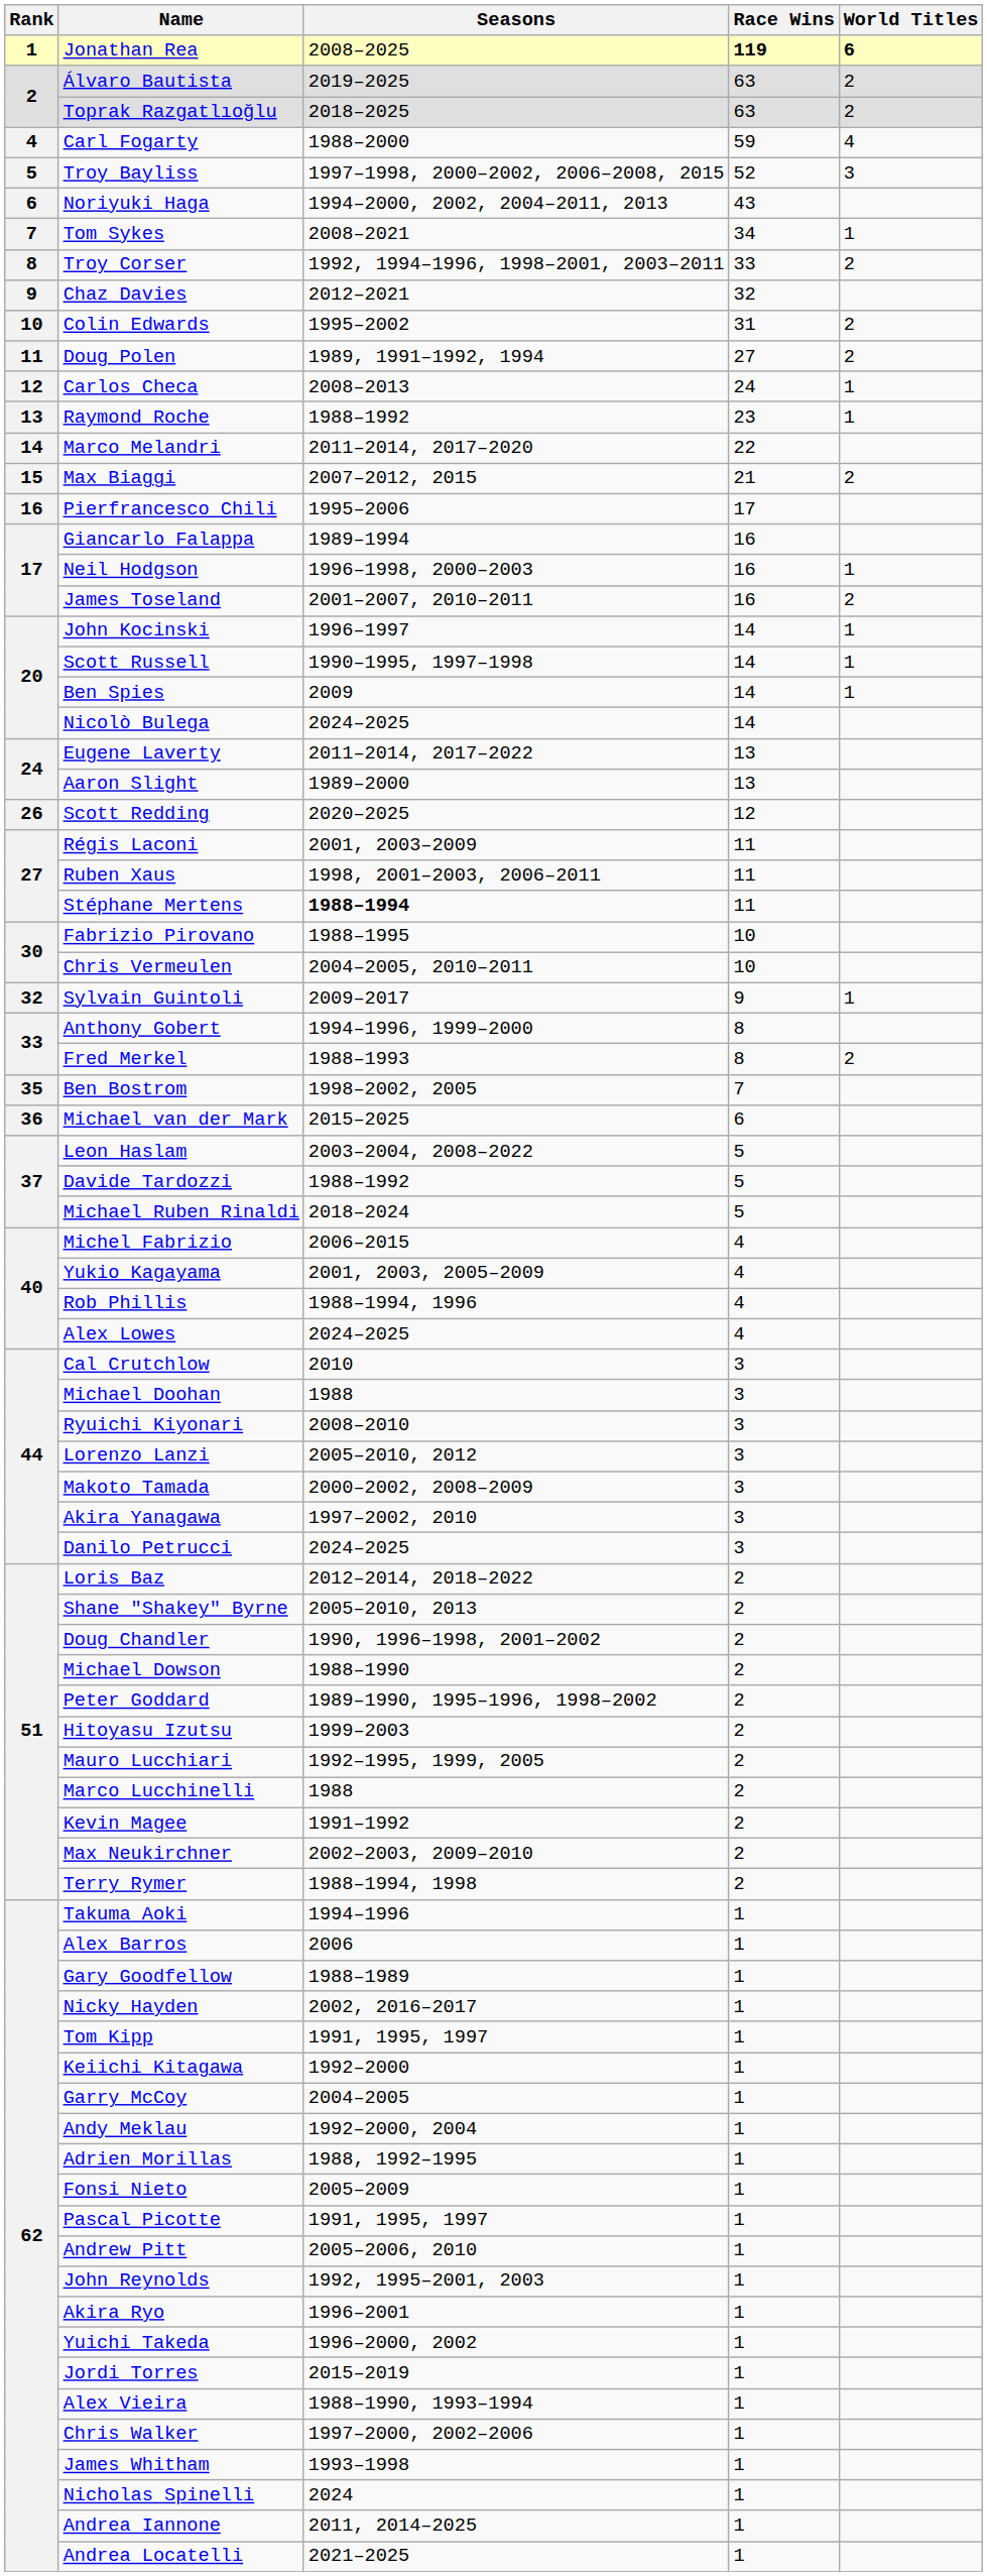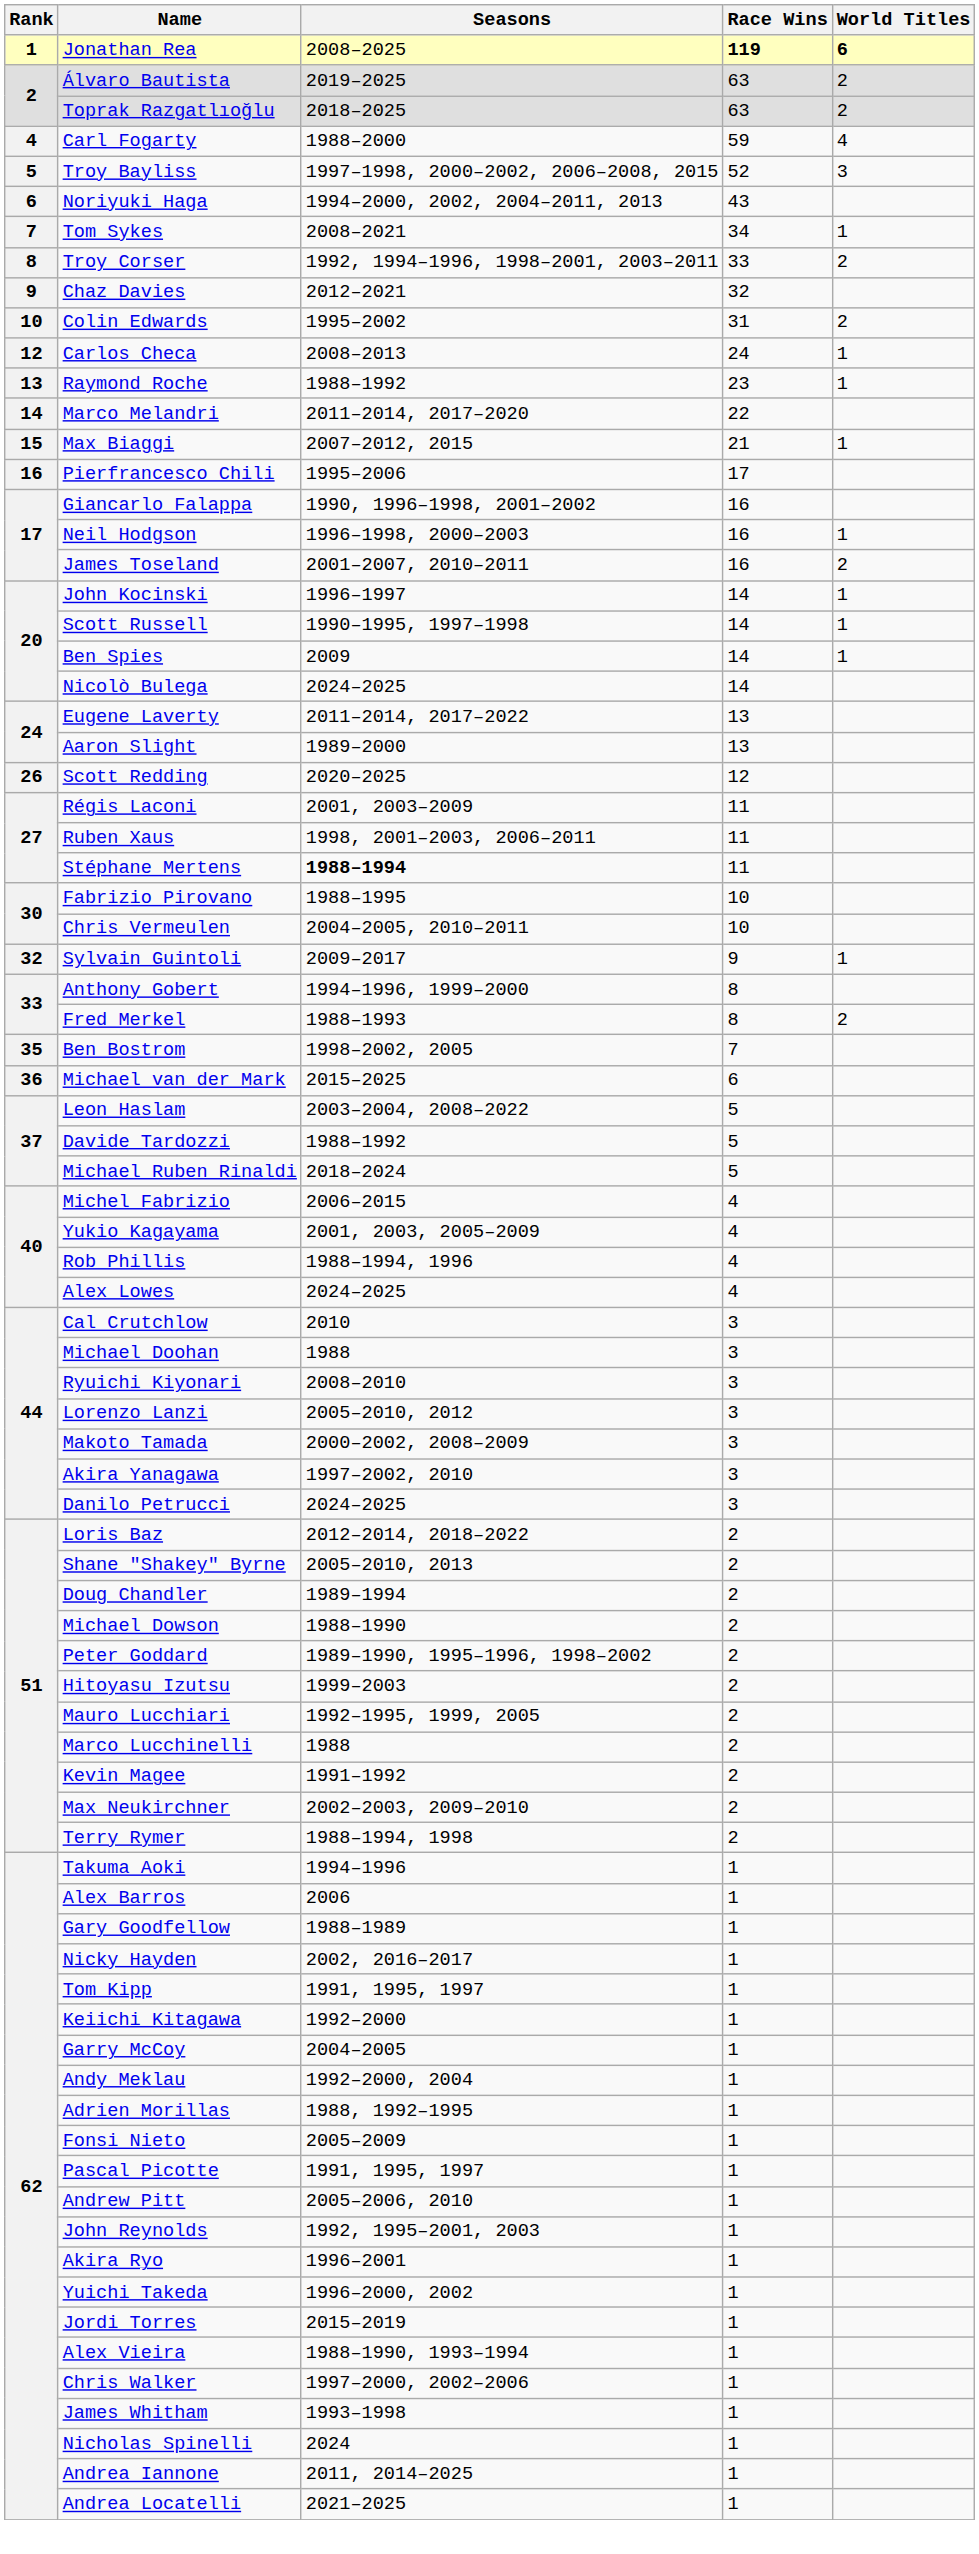- row: 11 | Doug Polen | 1989, 1991–1992, 1994 | 27 | 2
Max Biaggi | World Titles: 2 -> 1
Giancarlo Falappa | Seasons: 1989–1994 -> 1990, 1996–1998, 2001–2002
Doug Chandler | Seasons: 1990, 1996–1998, 2001–2002 -> 1989–1994
